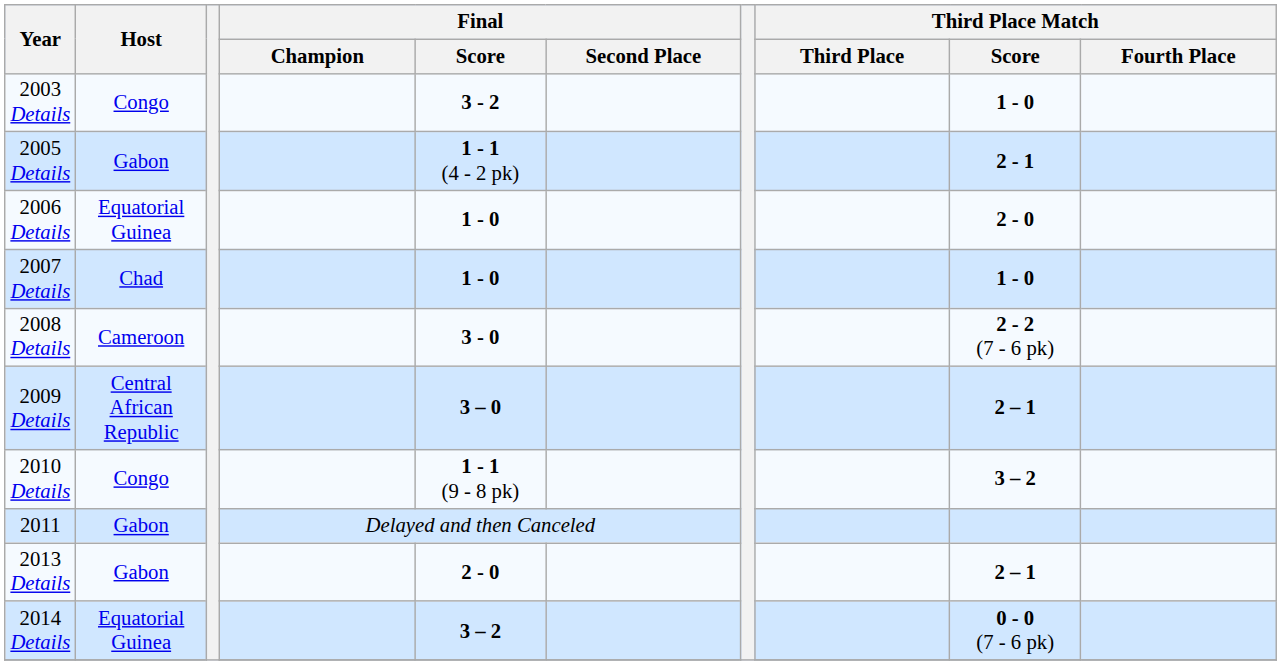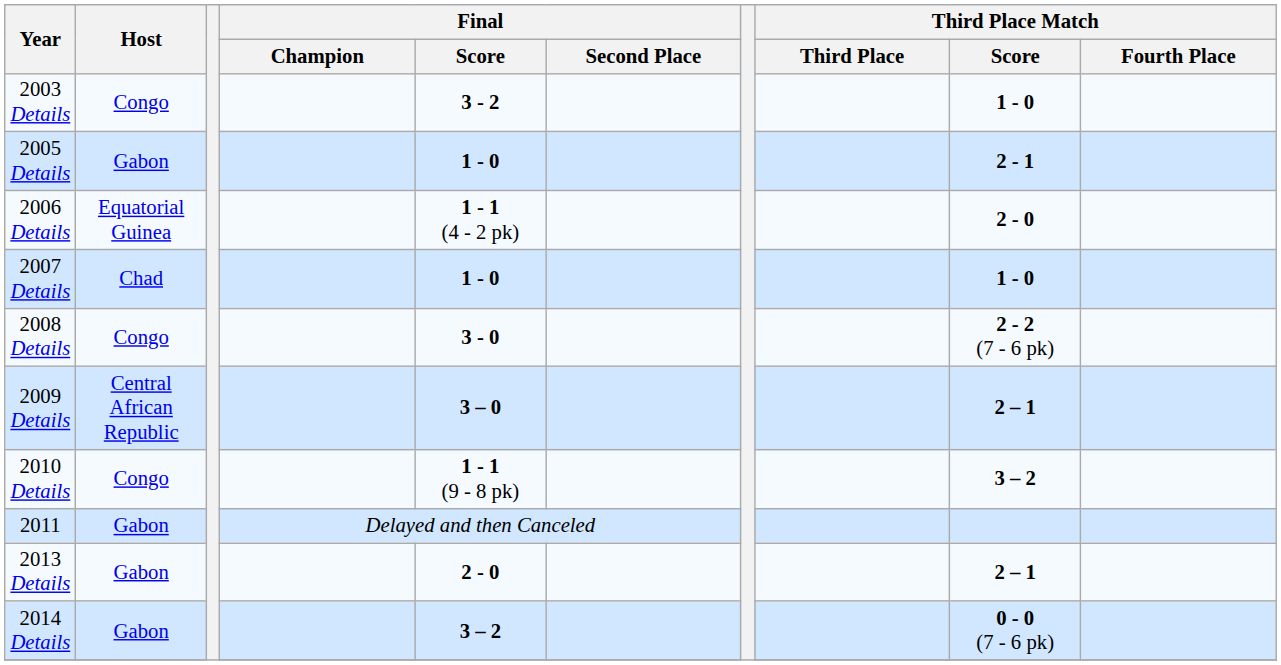2005 Details | Final / Score: 1 - 1 (4 - 2 pk) -> 1 - 0
2006 Details | Final / Score: 1 - 0 -> 1 - 1 (4 - 2 pk)
2008 Details | Host: Cameroon -> Congo
2014 Details | Host: Equatorial Guinea -> Gabon
